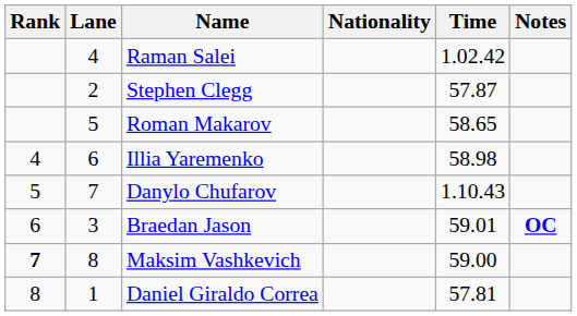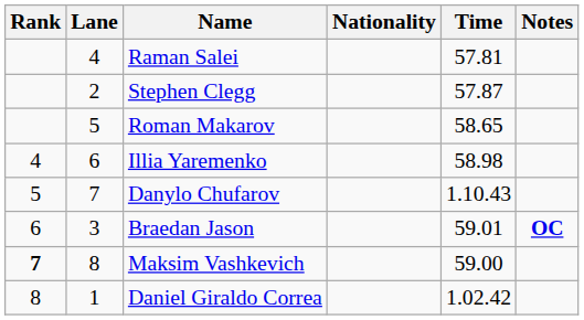Raman Salei | Time: 1.02.42 -> 57.81
Daniel Giraldo Correa | Time: 57.81 -> 1.02.42
